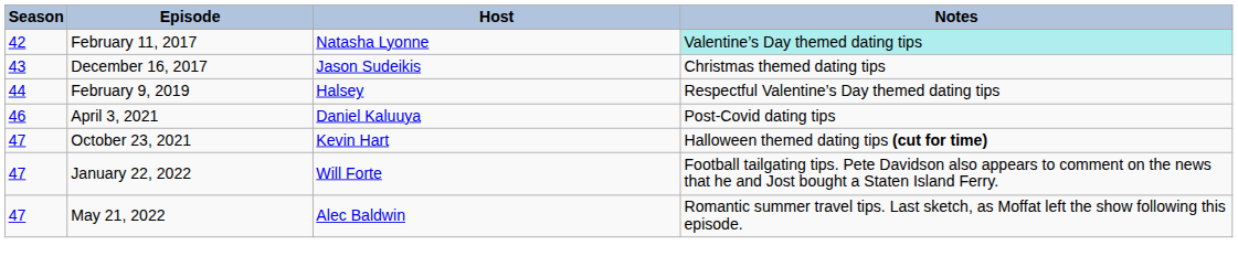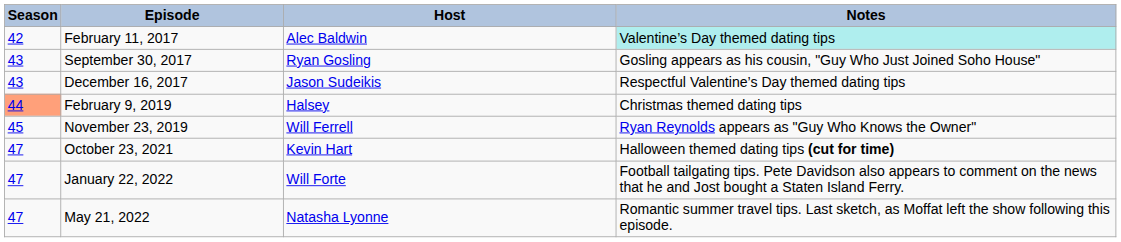February 11, 2017 | Host: Natasha Lyonne -> Alec Baldwin
+ row: 43 | September 30, 2017 | Ryan Gosling | Gosling appears as his cousin, "Guy Who Just Joined Soho House"
December 16, 2017 | Notes: Christmas themed dating tips -> Respectful Valentine’s Day themed dating tips
February 9, 2019 | Season: no background -> lightsalmon background
February 9, 2019 | Notes: Respectful Valentine’s Day themed dating tips -> Christmas themed dating tips
+ row: 45 | November 23, 2019 | Will Ferrell | Ryan Reynolds appears as "Guy Who Knows the Owner"
- row: 46 | April 3, 2021 | Daniel Kaluuya | Post-Covid dating tips
May 21, 2022 | Host: Alec Baldwin -> Natasha Lyonne
